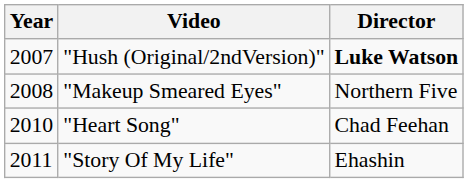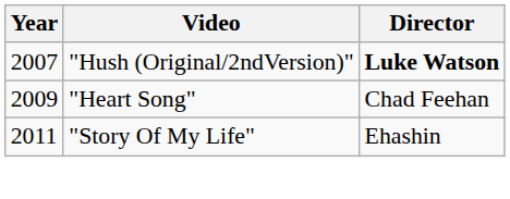- row: 2008 | "Makeup Smeared Eyes" | Northern Five
"Heart Song" | Year: 2010 -> 2009
